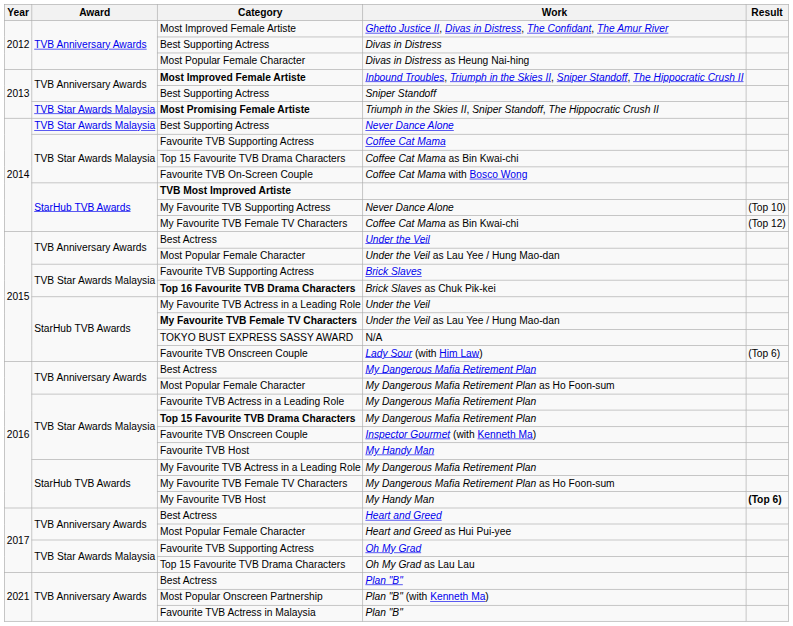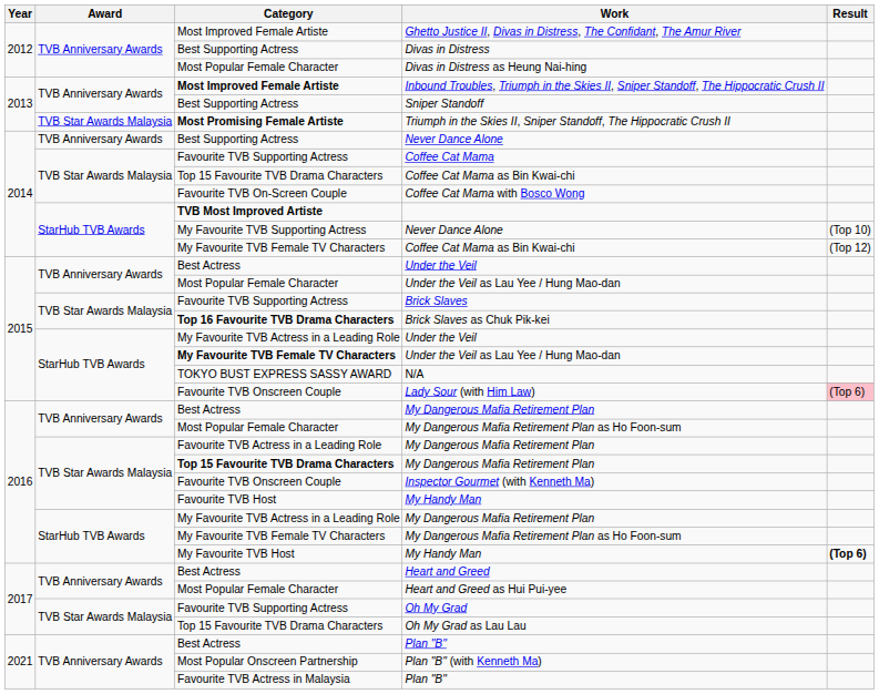Best Supporting Actress / Never Dance Alone | Award: TVB Star Awards Malaysia -> TVB Anniversary Awards
Lady Sour (with Him Law) | Result: no background -> pink background
